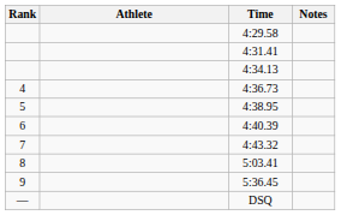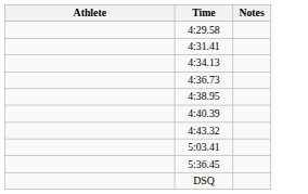- column: Rank | 4 | 5 | 6 | 7 | 8 | 9 | —
